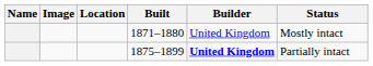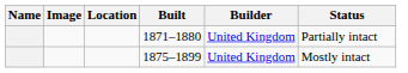1871–1880 | Status: Mostly intact -> Partially intact
1875–1899 | Builder: bold -> normal
1875–1899 | Status: Partially intact -> Mostly intact
